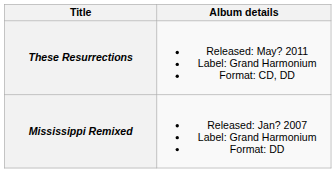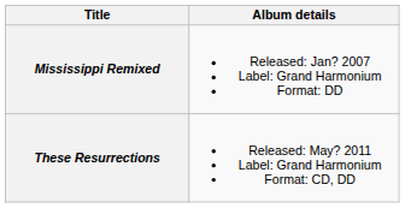rows swapped: Mississippi Remixed <-> These Resurrections
